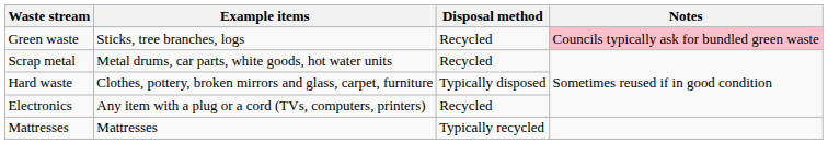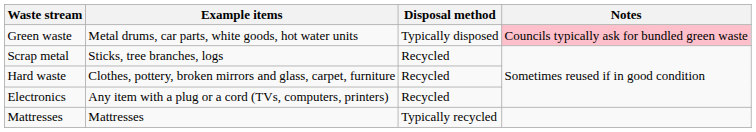Green waste | Example items: Sticks, tree branches, logs -> Metal drums, car parts, white goods, hot water units
Green waste | Disposal method: Recycled -> Typically disposed
Scrap metal | Example items: Metal drums, car parts, white goods, hot water units -> Sticks, tree branches, logs
Hard waste | Disposal method: Typically disposed -> Recycled
